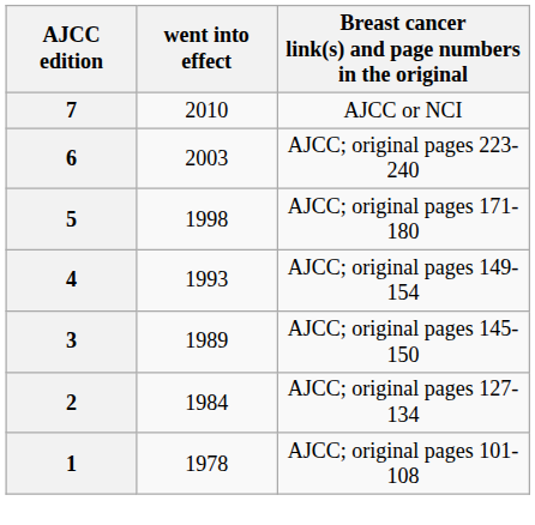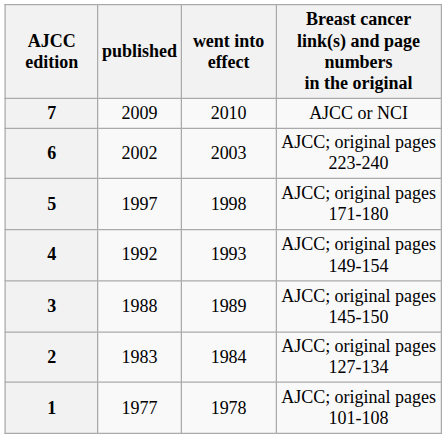+ column: published | 2009 | 2002 | 1997 | 1992 | 1988 | 1983 | 1977
